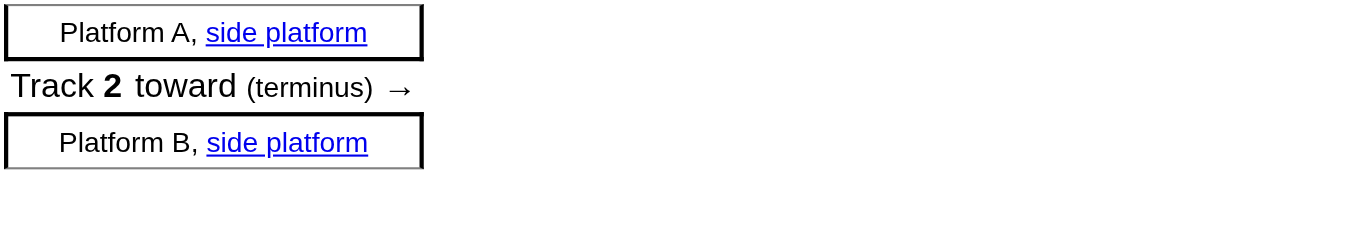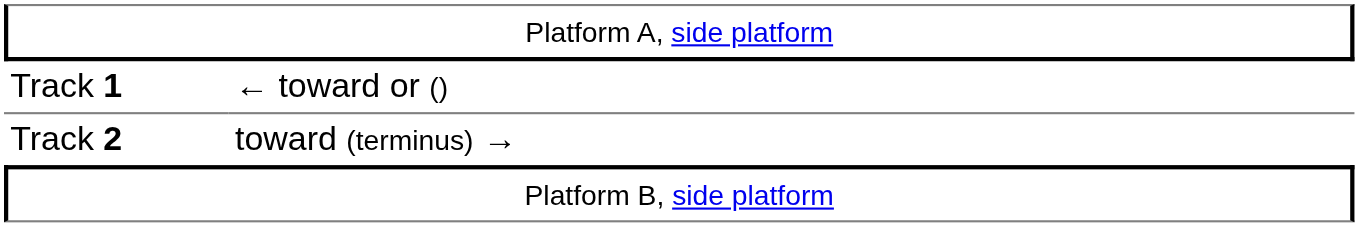+ row: Track 1 | ← toward or ()
